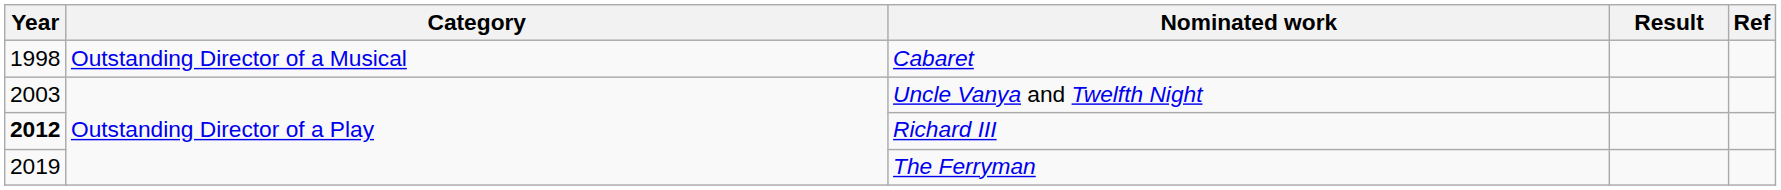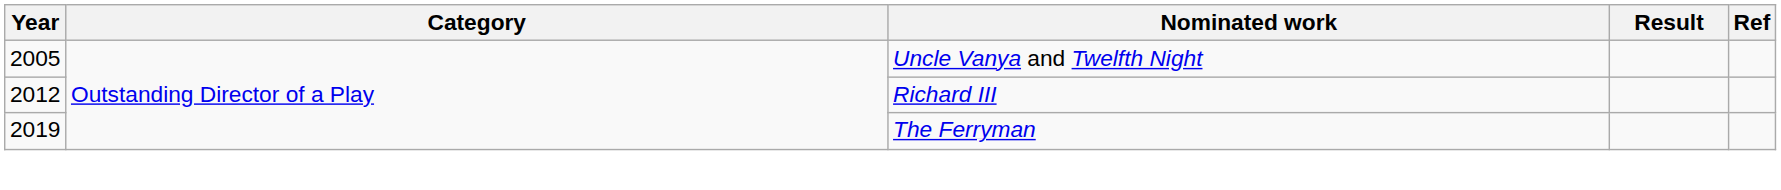- row: 1998 | Outstanding Director of a Musical | Cabaret
Uncle Vanya and Twelfth Night | Year: 2003 -> 2005
Richard III | Year: bold -> normal
